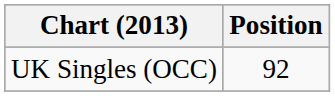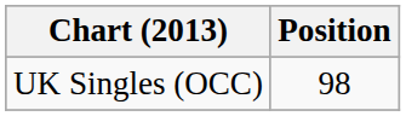UK Singles (OCC) | Position: 92 -> 98
